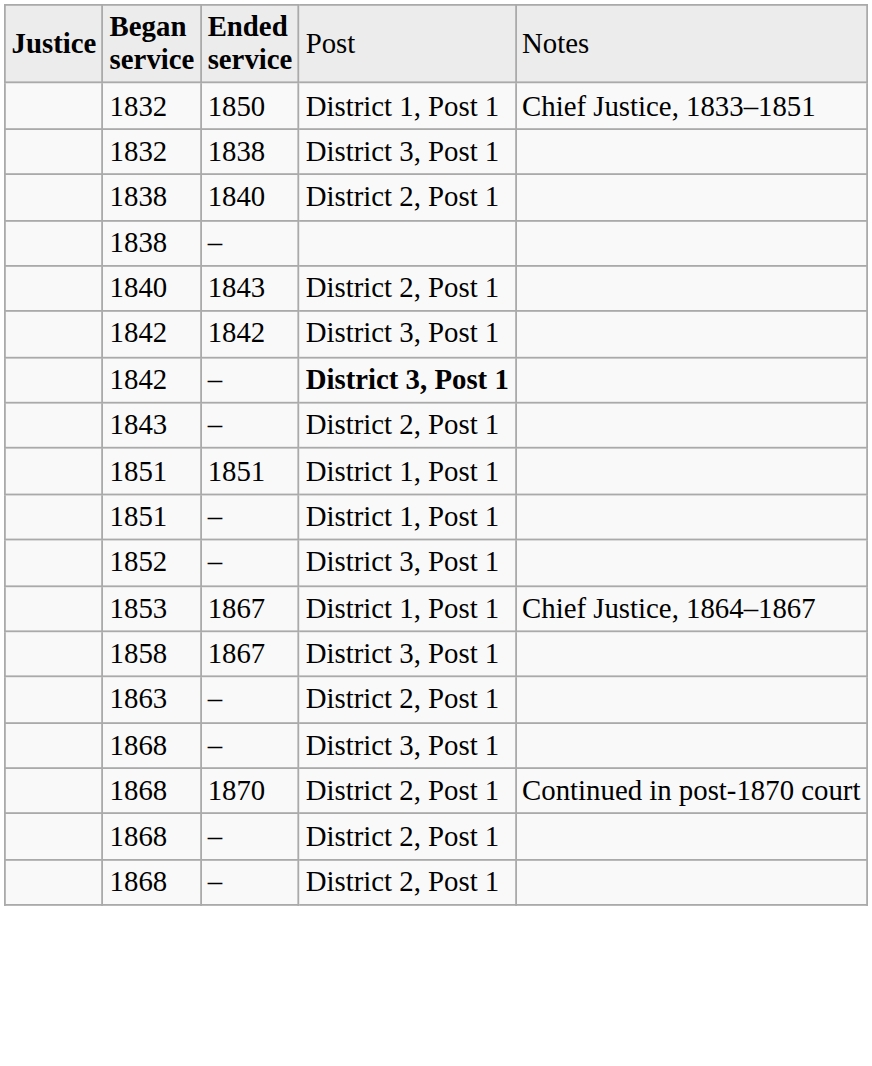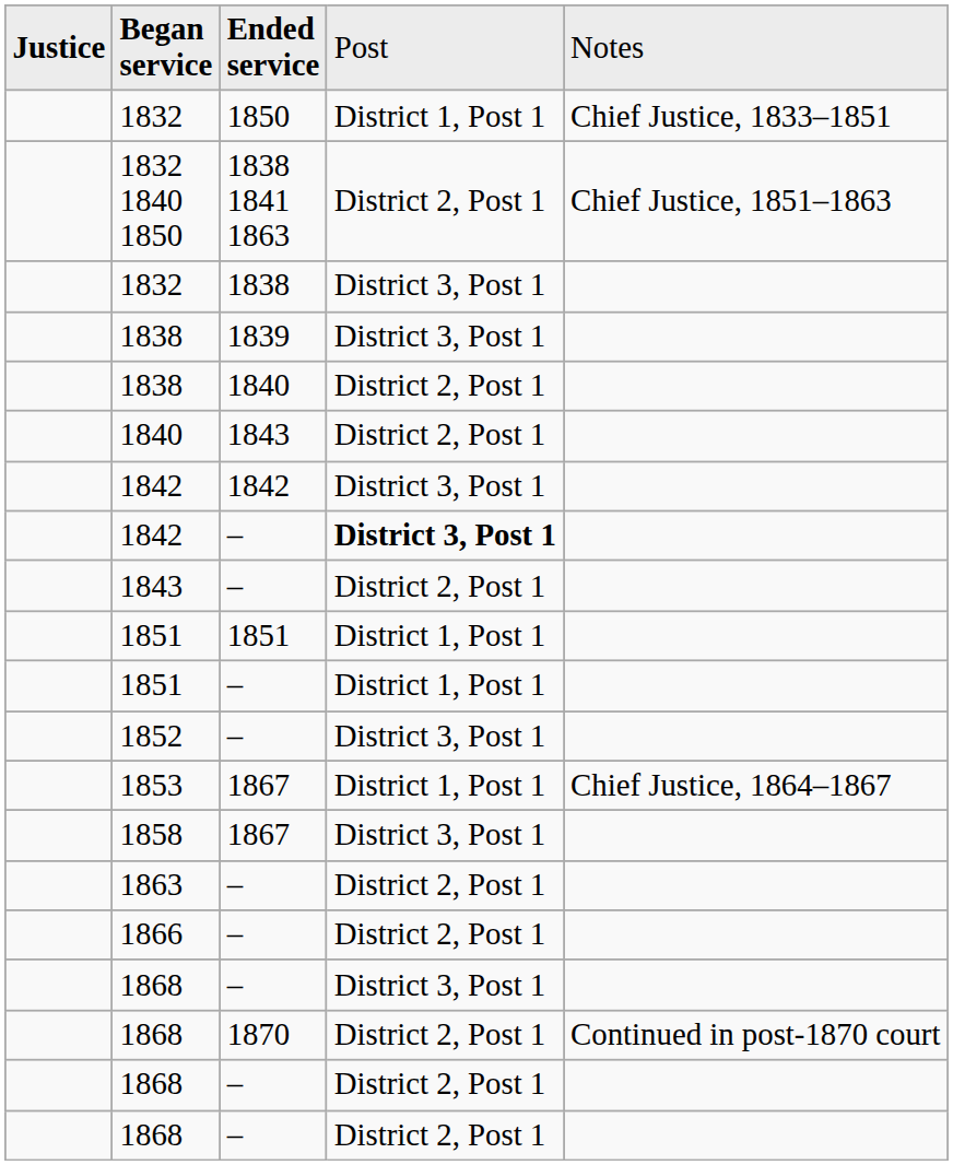+ row: 1832 1840 1850 | 1838 1841 1863 | District 2, Post 1 | Chief Justice, 1851–1863
+ row: 1838 | 1839 | District 3, Post 1
- row: 1838 | –
+ row: 1866 | – | District 2, Post 1
